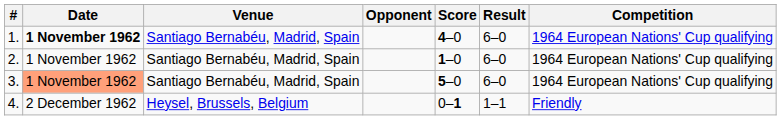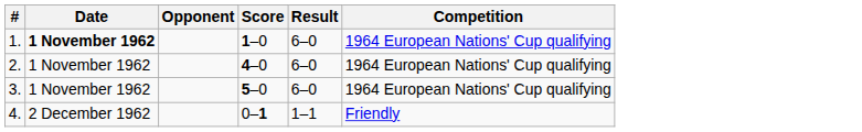- column: Venue | Santiago Bernabéu, Madrid, Spain | Santiago Bernabéu, Madrid, Spain | Santiago Bernabéu, Madrid, Spain | Heysel, Brussels, Belgium
1. | Score: 4–0 -> 1–0
2. | Score: 1–0 -> 4–0
3. | Date: lightsalmon background -> no background
